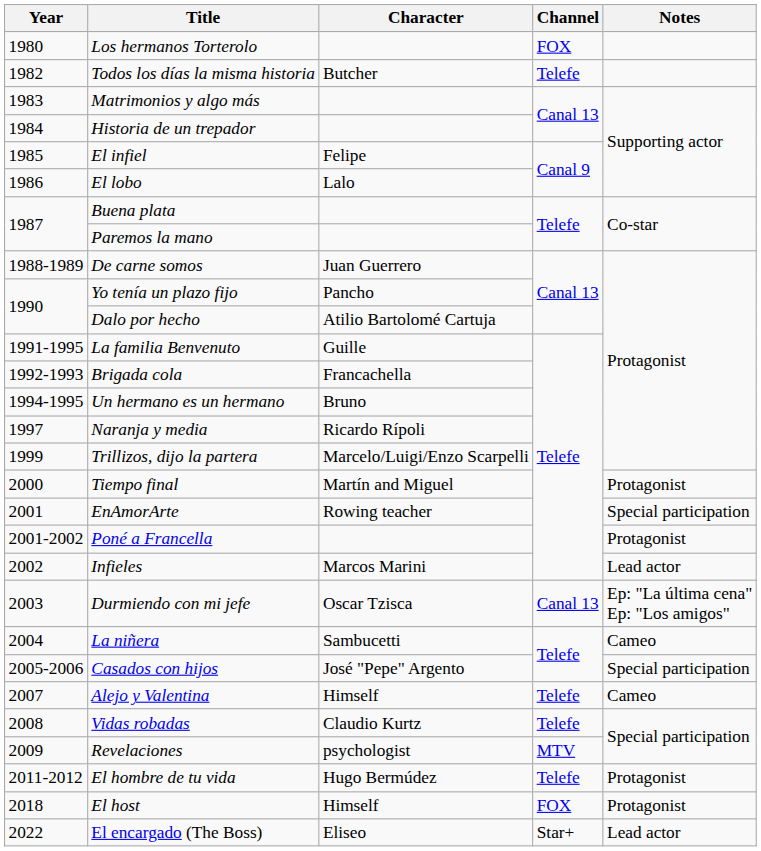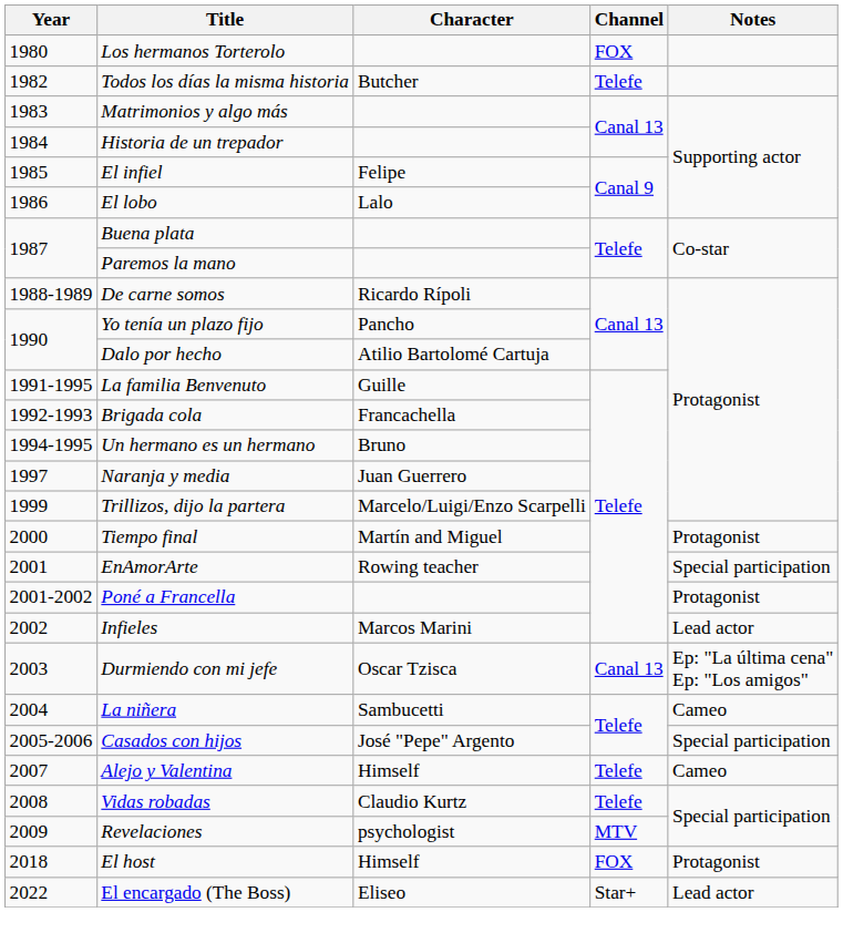De carne somos | Character: Juan Guerrero -> Ricardo Rípoli
Naranja y media | Character: Ricardo Rípoli -> Juan Guerrero
- row: 2011-2012 | El hombre de tu vida | Hugo Bermúdez | Telefe | Protagonist
